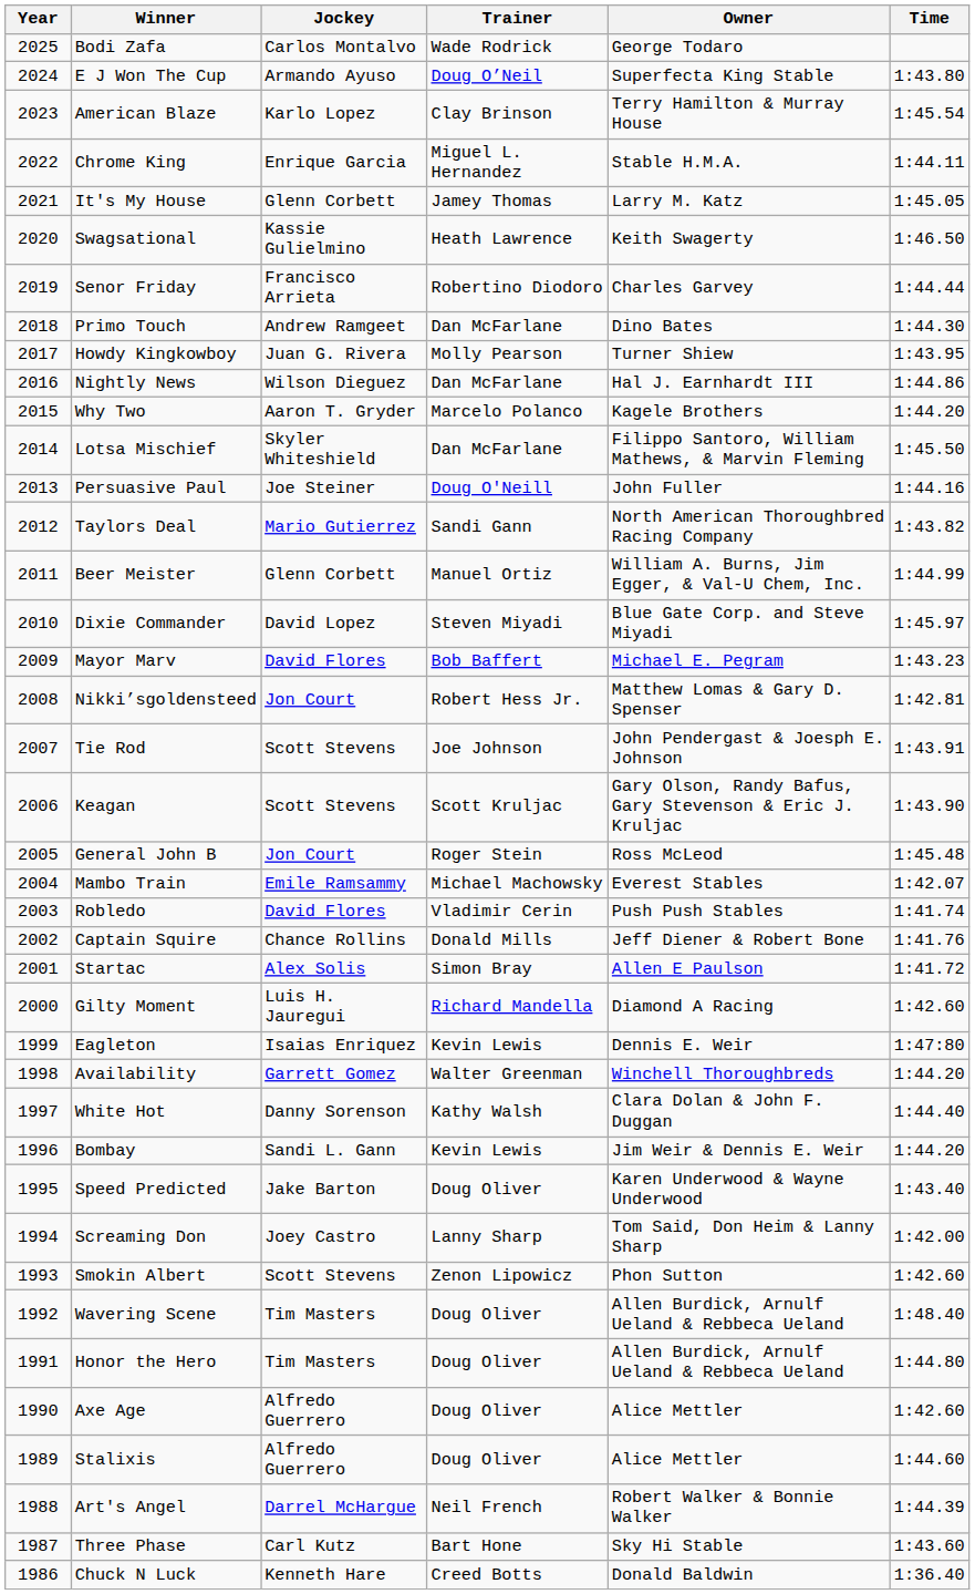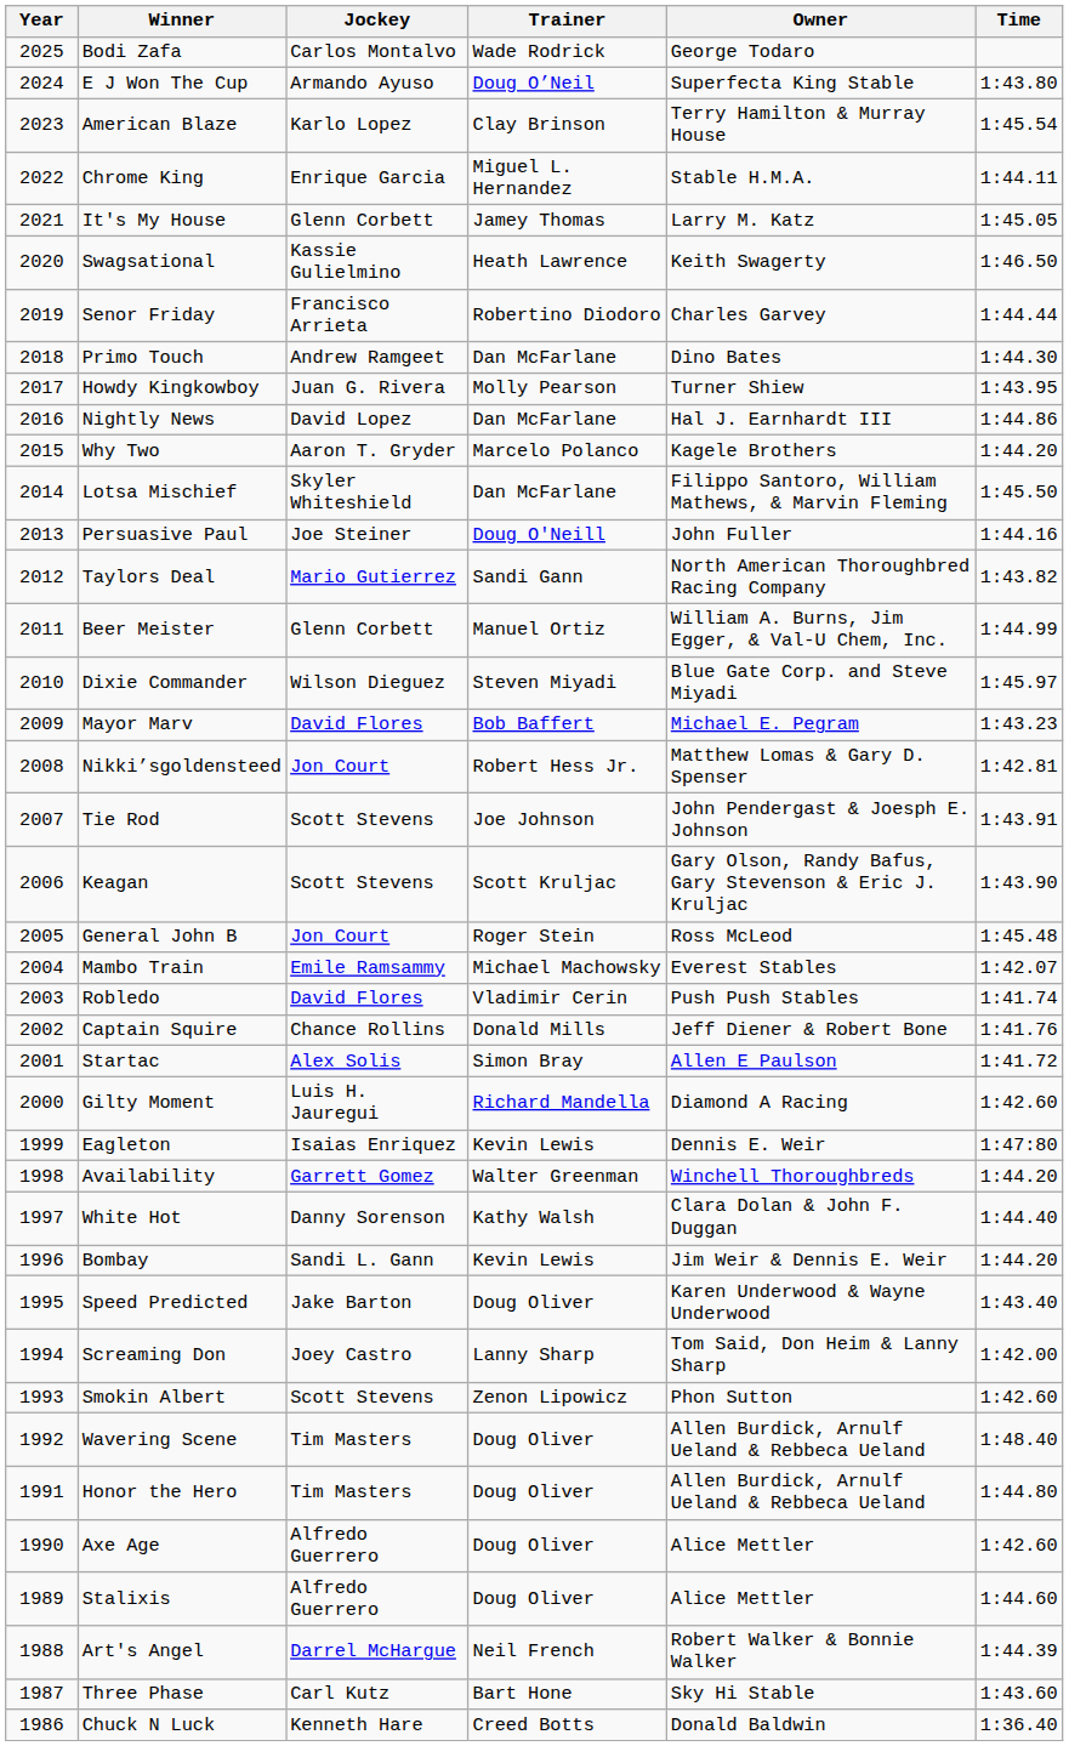Nightly News | Jockey: Wilson Dieguez -> David Lopez
Dixie Commander | Jockey: David Lopez -> Wilson Dieguez
